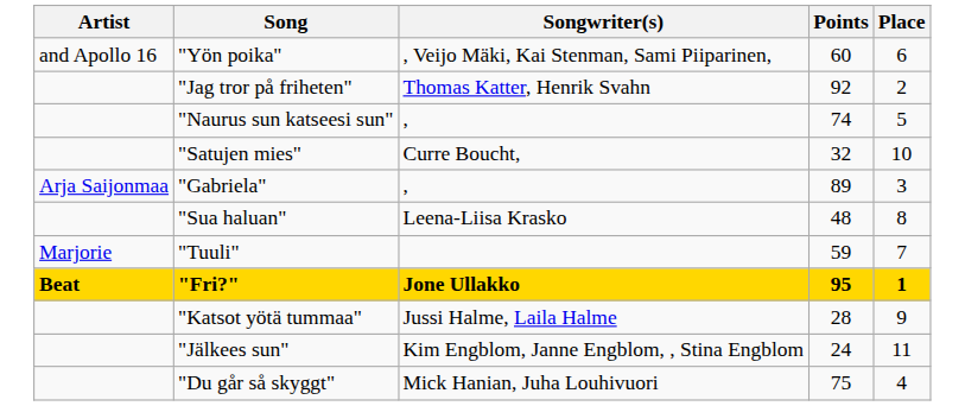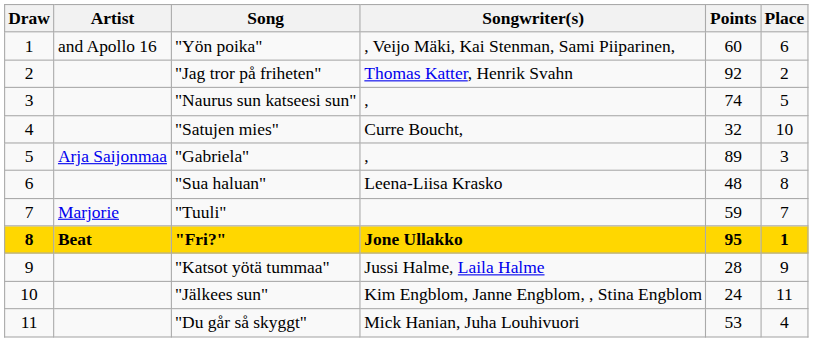+ column: Draw | 1 | 2 | 3 | 4 | 5 | 6 | 7 | 8 | 9 | 10 | 11
"Du går så skyggt" | Points: 75 -> 53
